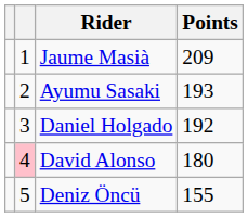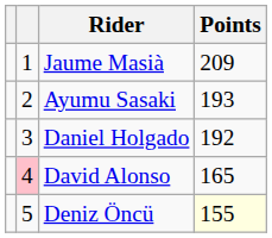David Alonso | Points: 180 -> 165
Deniz Öncü | Points: no background -> lightyellow background
